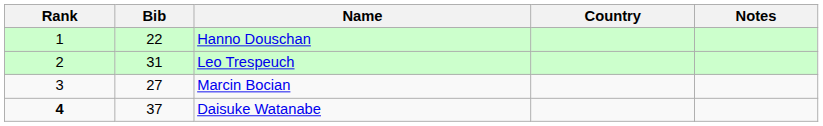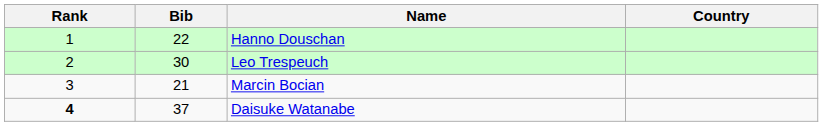- column: Notes
Leo Trespeuch | Bib: 31 -> 30
Marcin Bocian | Bib: 27 -> 21
